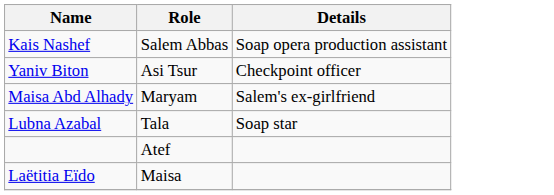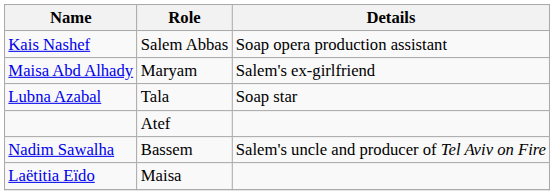- row: Yaniv Biton | Asi Tsur | Checkpoint officer
+ row: Nadim Sawalha | Bassem | Salem's uncle and producer of Tel Aviv on Fire
